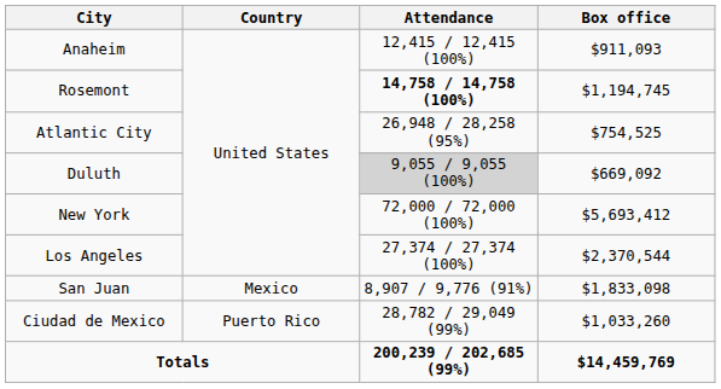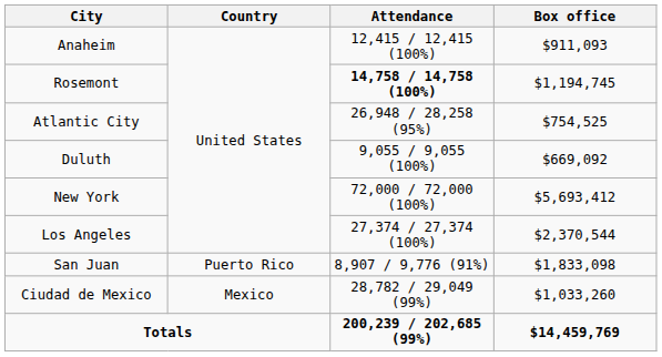Duluth | Attendance: lightgrey background -> no background
San Juan | Country: Mexico -> Puerto Rico
Ciudad de Mexico | Country: Puerto Rico -> Mexico
